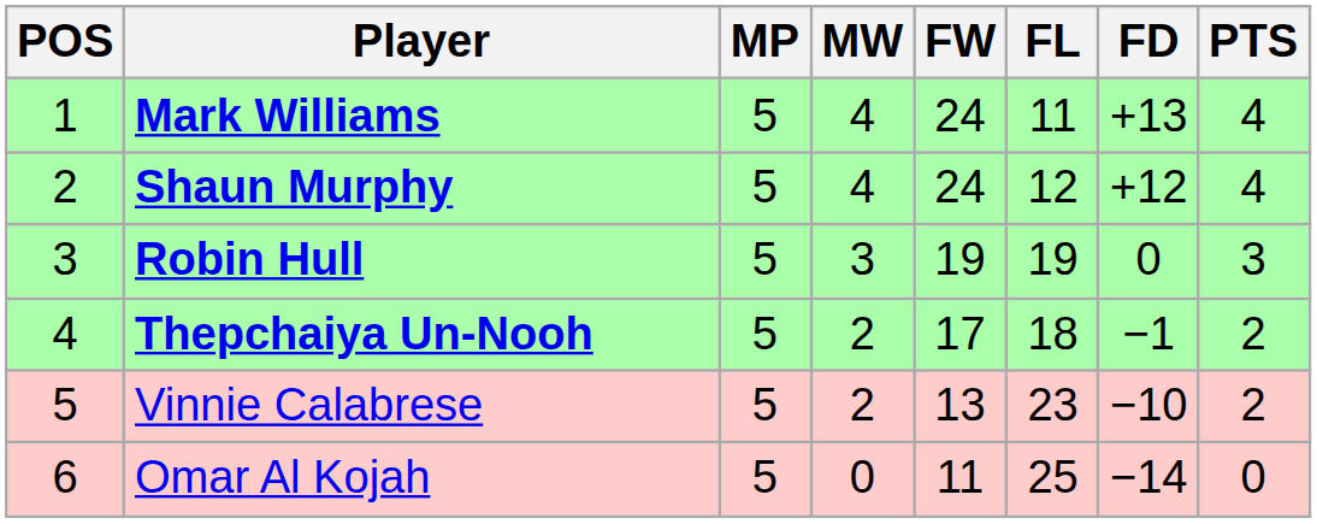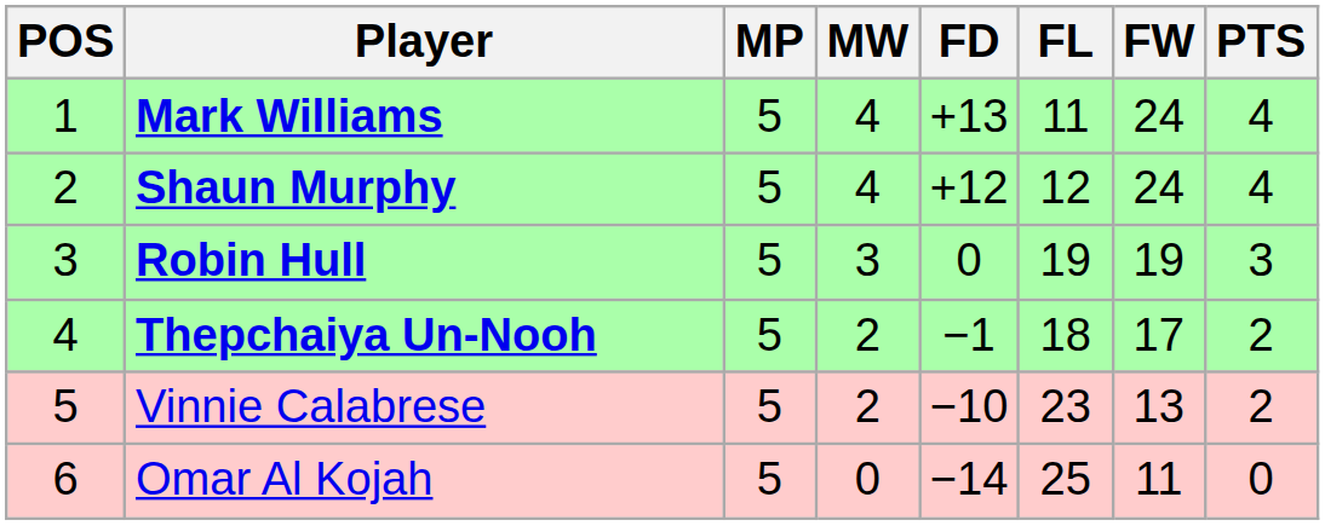columns swapped: FW <-> FD
